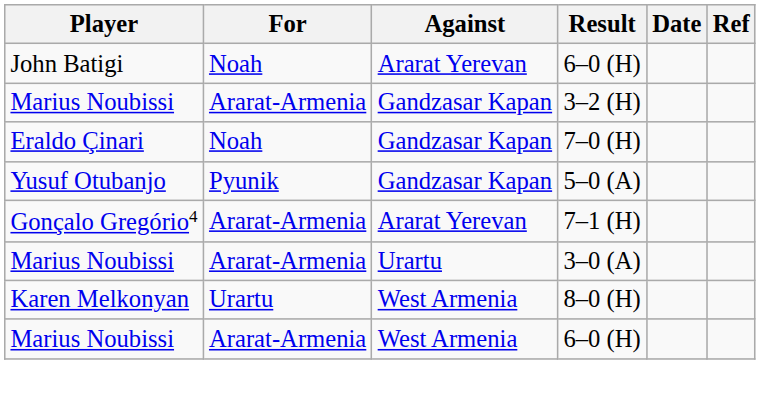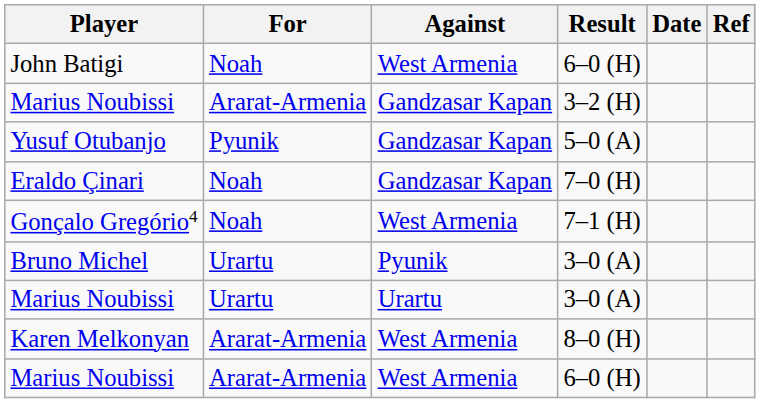John Batigi | Against: Ararat Yerevan -> West Armenia
rows swapped: Yusuf Otubanjo <-> Eraldo Çinari
Gonçalo Gregório4 | For: Ararat-Armenia -> Noah
Gonçalo Gregório4 | Against: Ararat Yerevan -> West Armenia
+ row: Bruno Michel | Urartu | Pyunik | 3–0 (A)
Marius Noubissi / 3–0 (A) | For: Ararat-Armenia -> Urartu
Karen Melkonyan | For: Urartu -> Ararat-Armenia
